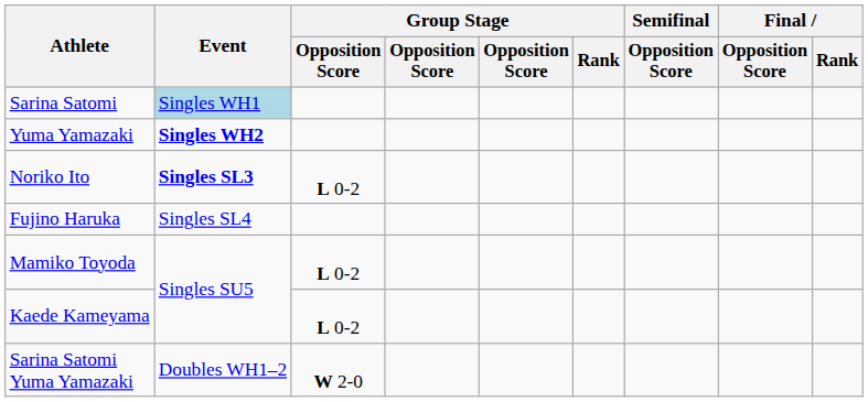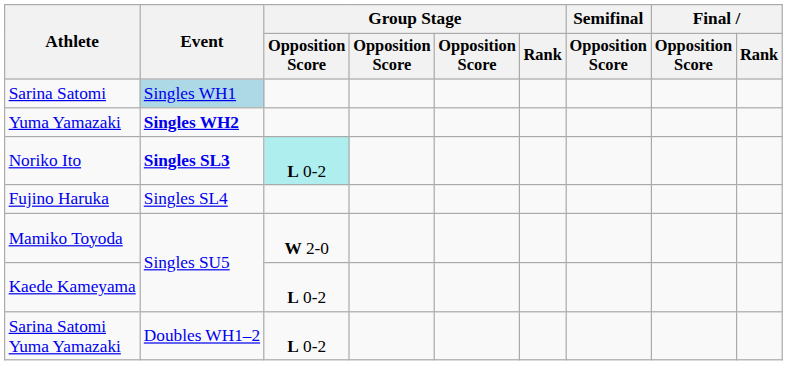Noriko Ito | column 3: no background -> paleturquoise background
Mamiko Toyoda | column 3: L 0-2 -> W 2-0
Sarina Satomi Yuma Yamazaki | column 3: W 2-0 -> L 0-2
